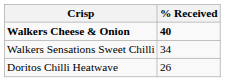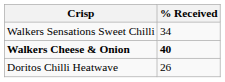rows swapped: Walkers Cheese & Onion <-> Walkers Sensations Sweet Chilli
